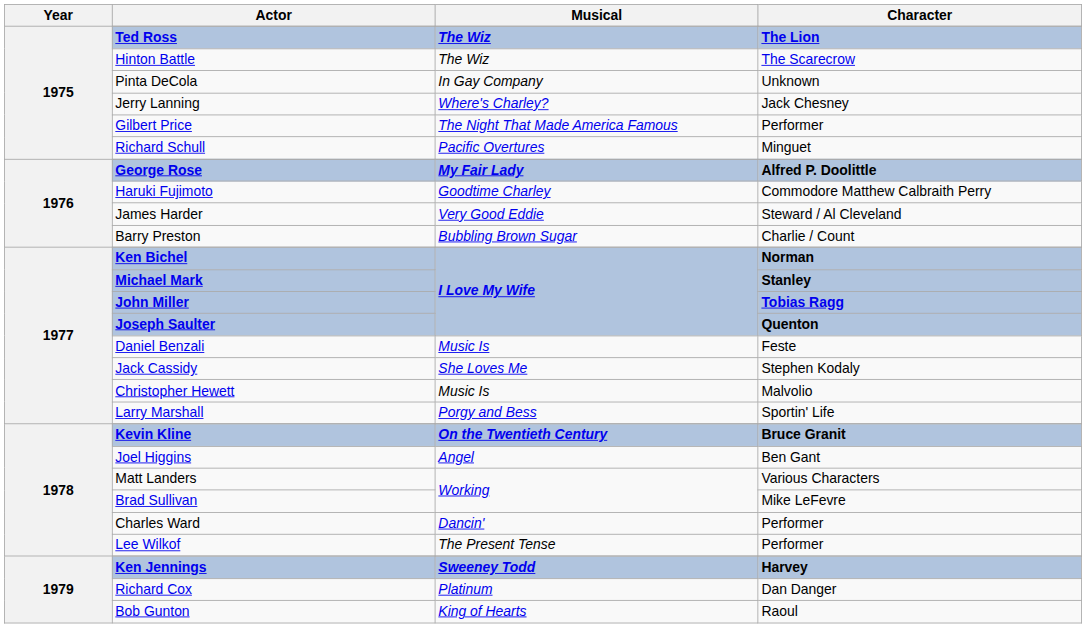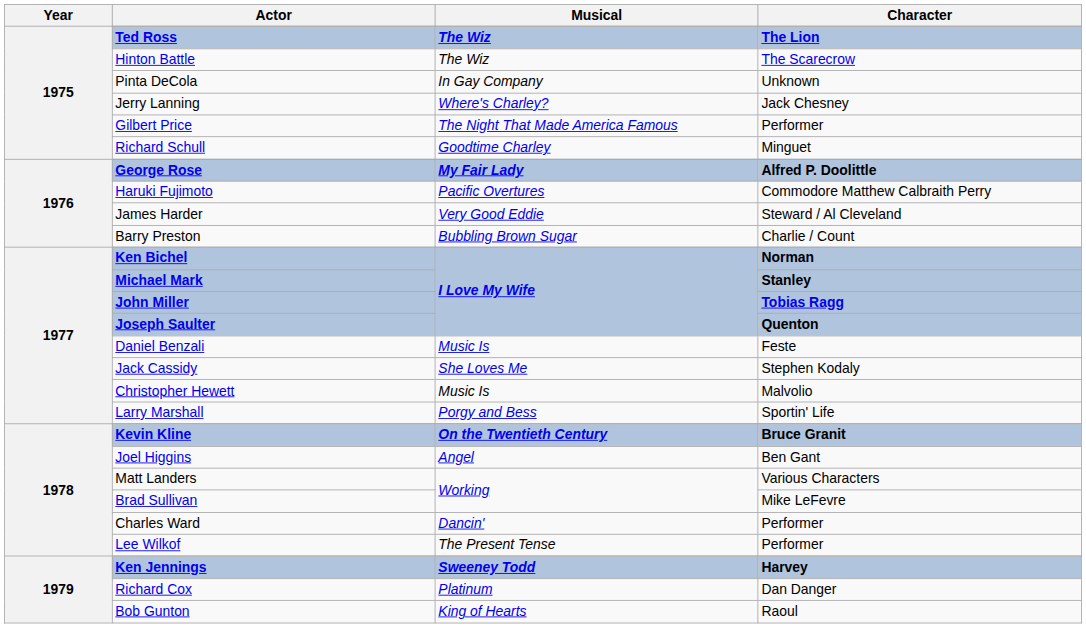Richard Schull | Musical: Pacific Overtures -> Goodtime Charley
Haruki Fujimoto | Musical: Goodtime Charley -> Pacific Overtures
